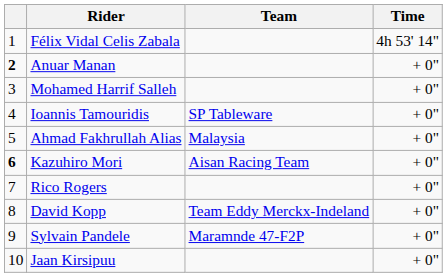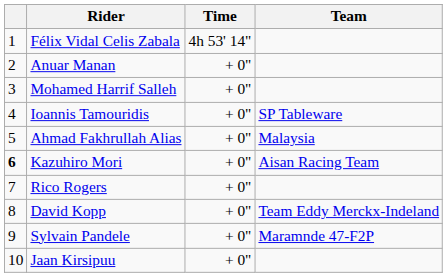columns swapped: Team <-> Time
Anuar Manan | column 1: bold -> normal
